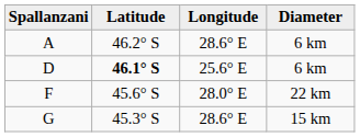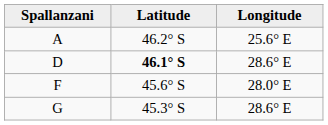- column: Diameter | 6 km | 6 km | 22 km | 15 km
A | Longitude: 28.6° E -> 25.6° E
D | Longitude: 25.6° E -> 28.6° E
